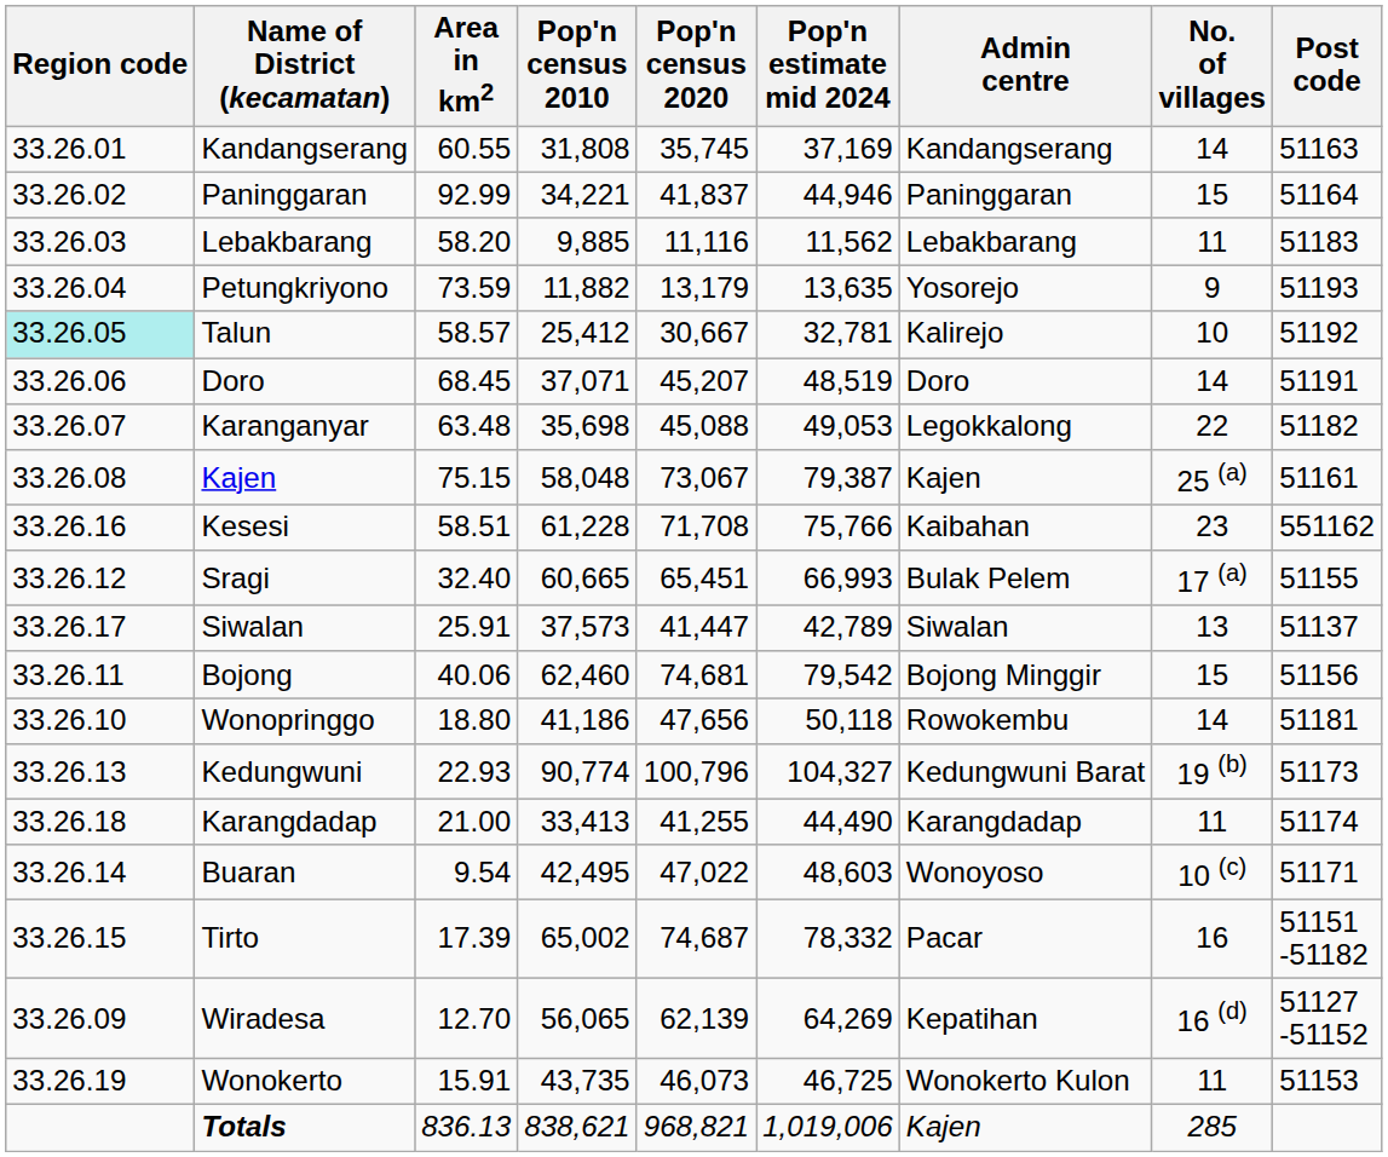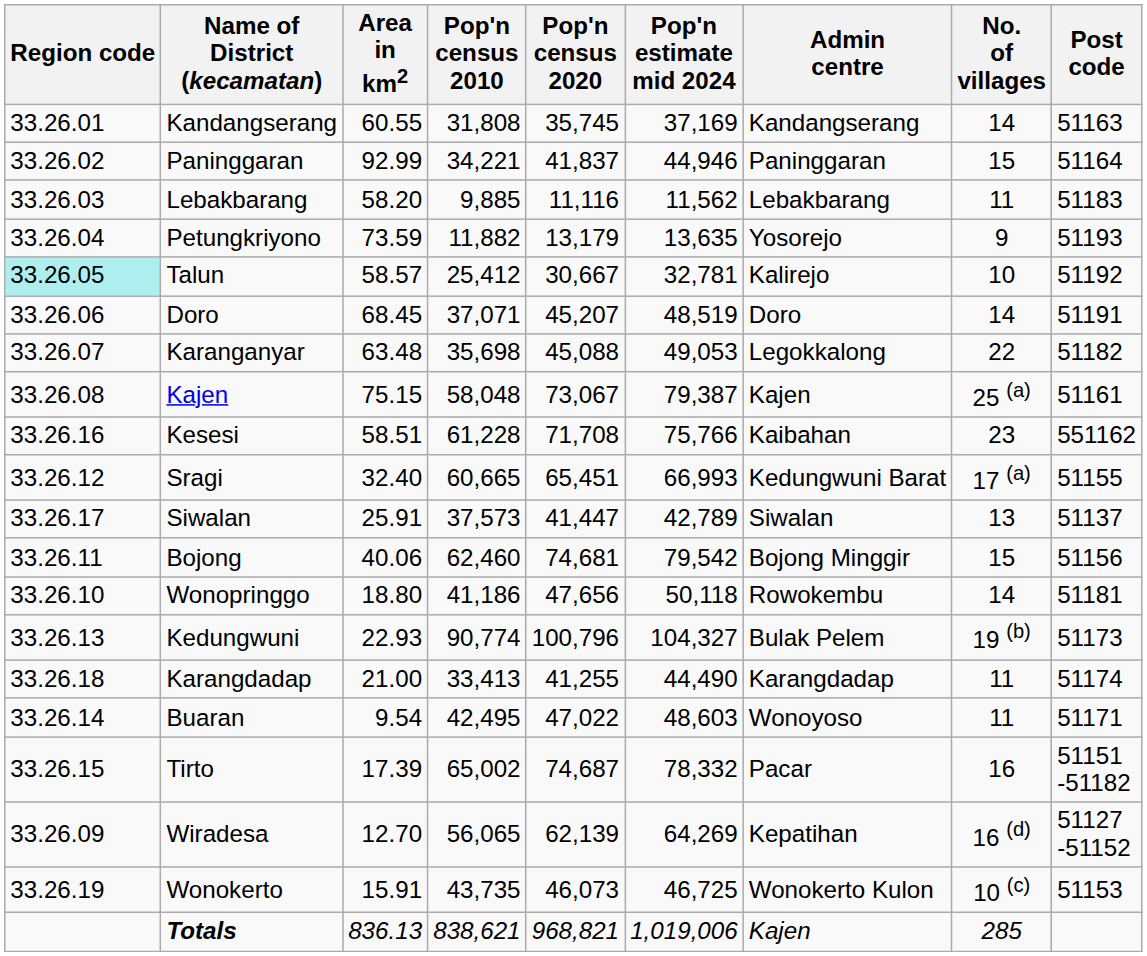Sragi | Admin centre: Bulak Pelem -> Kedungwuni Barat
Kedungwuni | Admin centre: Kedungwuni Barat -> Bulak Pelem
Buaran | No. of villages: 10 (c) -> 11
Wonokerto | No. of villages: 11 -> 10 (c)
